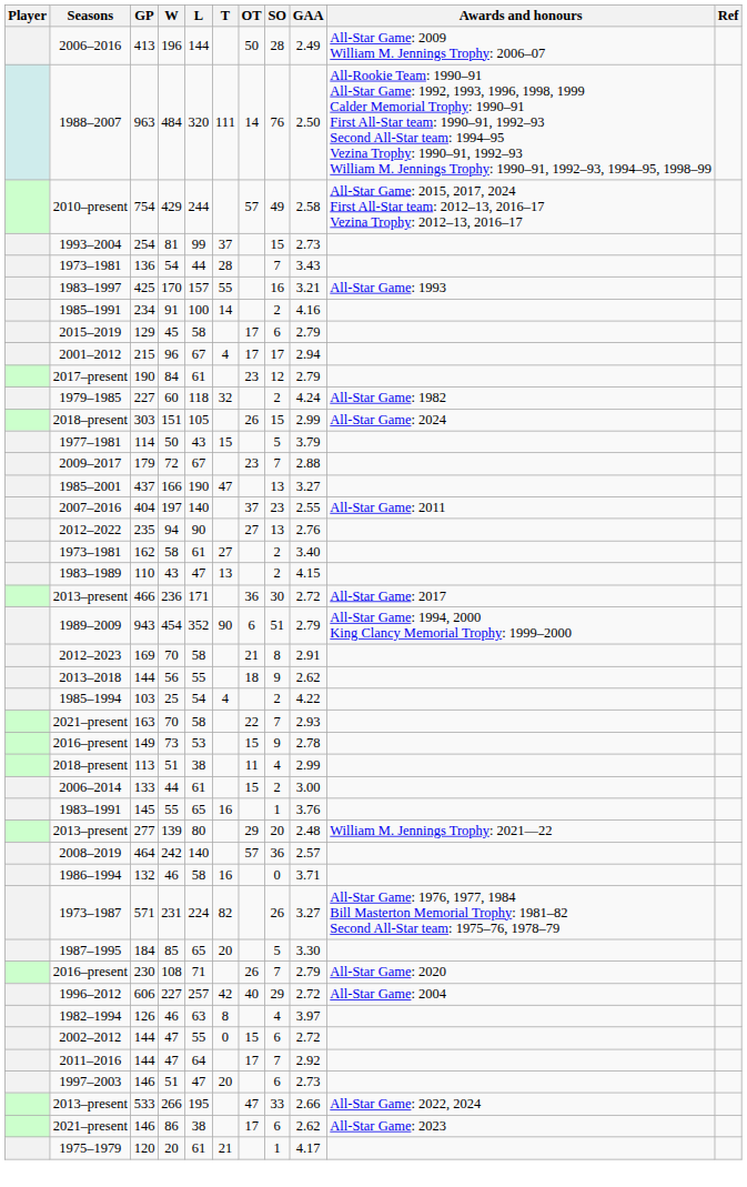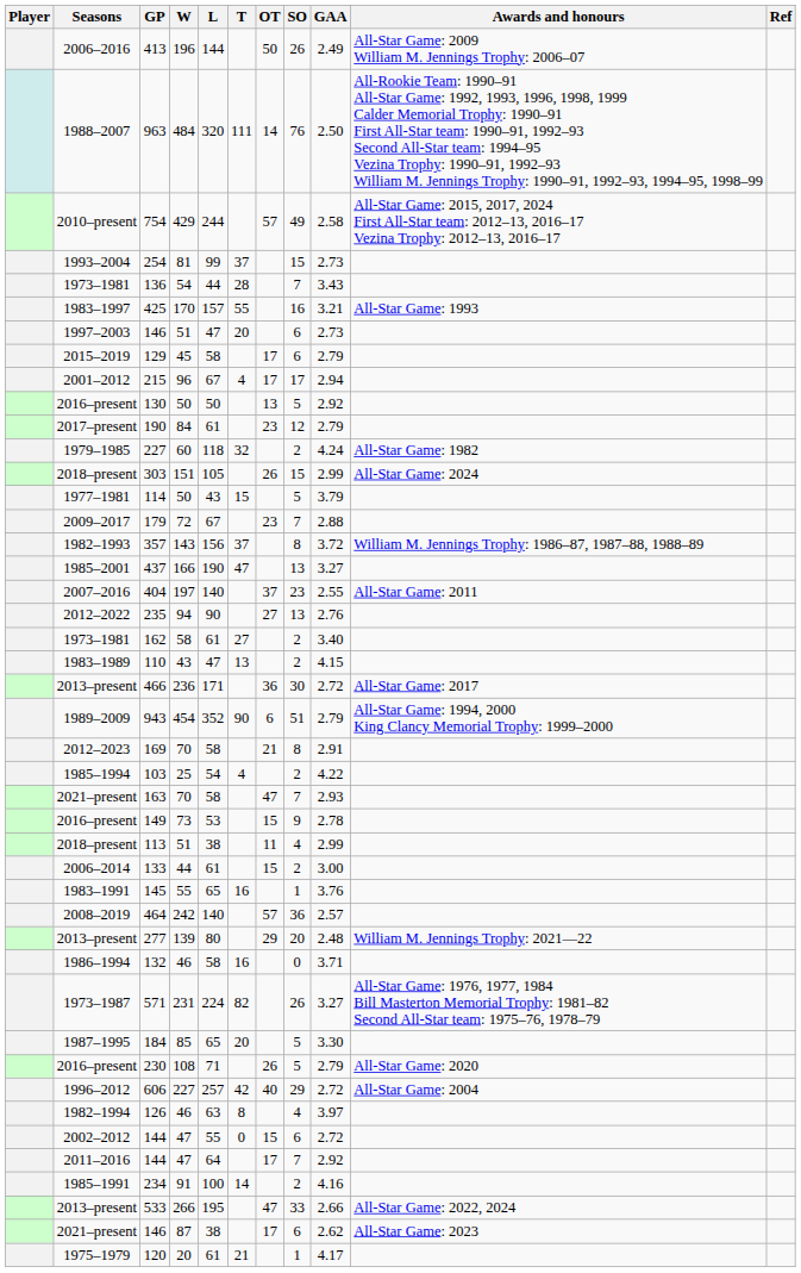413 | SO: 28 -> 26
rows swapped: 234 <-> 1997–2003 / 146
+ row: 2016–present | 130 | 50 | 50 | 13 | 5 | 2.92
+ row: 1982–1993 | 357 | 143 | 156 | 37 | 8 | 3.72 | William M. Jennings Trophy: 1986–87, 1987–88, 1988–89
- row: 2013–2018 | 144 | 56 | 55 | 18 | 9 | 2.62
163 | OT: 22 -> 47
rows swapped: 464 <-> 277
230 | SO: 7 -> 5
2021–present / 146 | W: 86 -> 87
